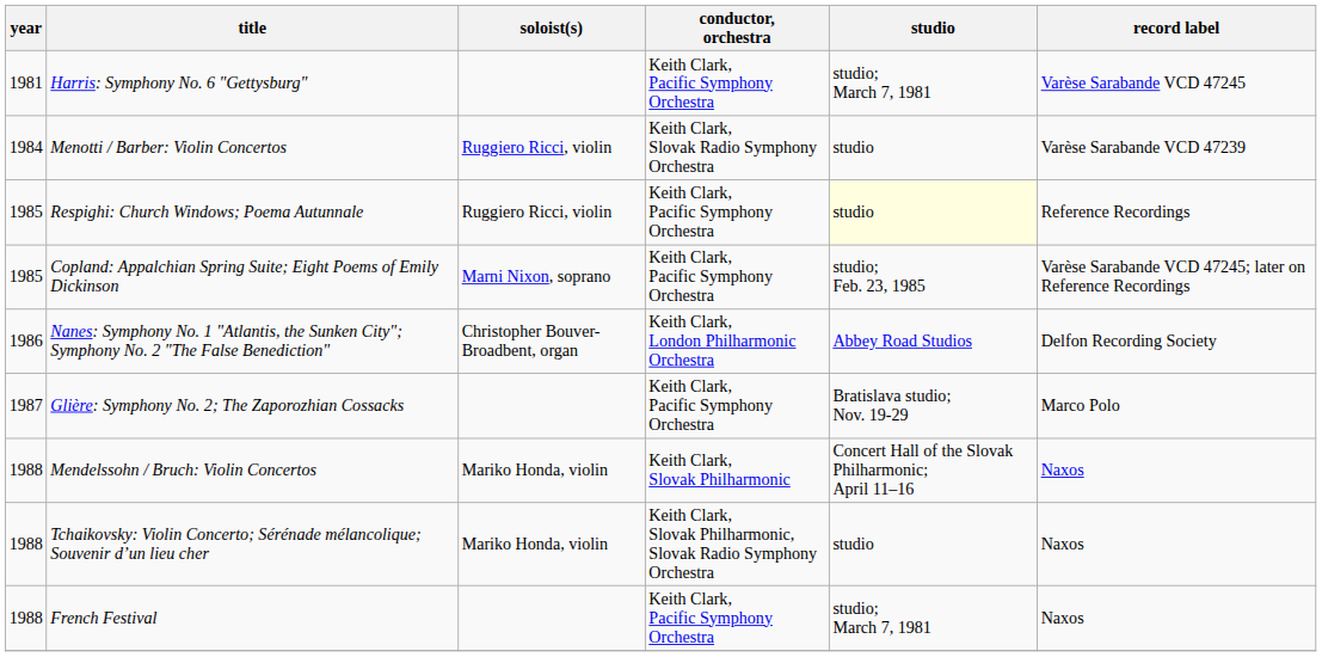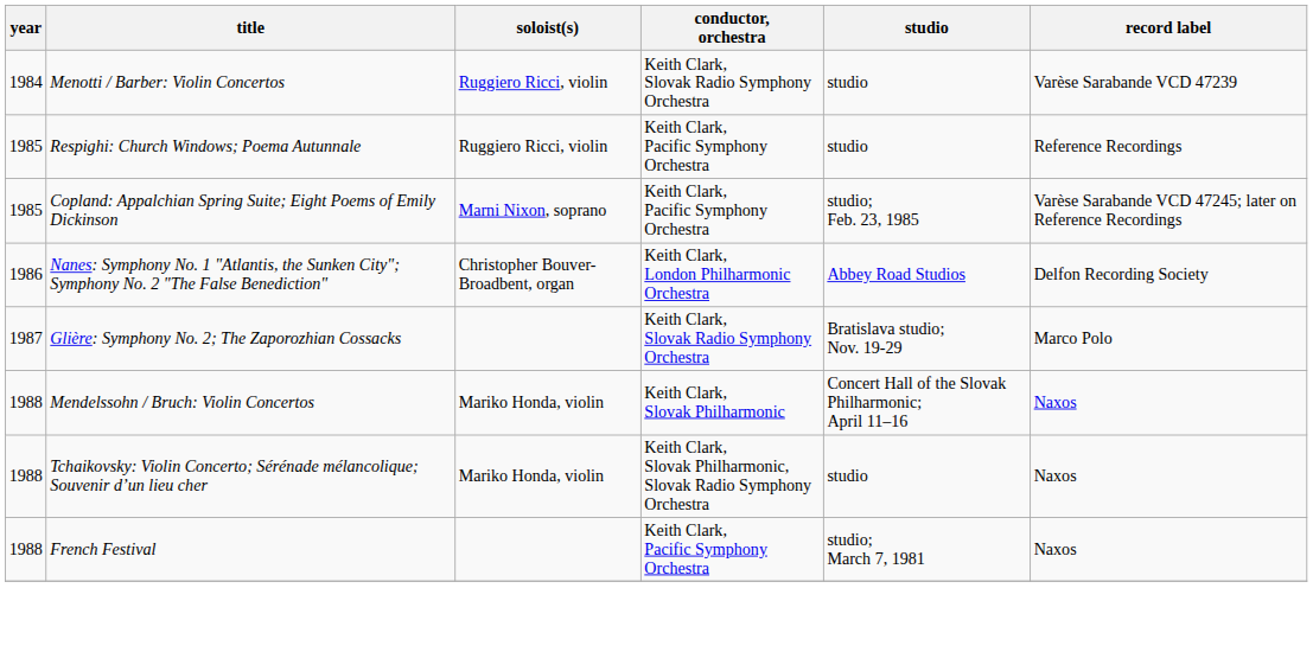- row: 1981 | Harris: Symphony No. 6 "Gettysburg" | Keith Clark, Pacific Symphony Orchestra | studio; March 7, 1981 | Varèse Sarabande VCD 47245
Respighi: Church Windows; Poema Autunnale | studio: lightyellow background -> no background
Glière: Symphony No. 2; The Zaporozhian Cossacks | conductor, orchestra: Keith Clark, Pacific Symphony Orchestra -> Keith Clark, Slovak Radio Symphony Orchestra
